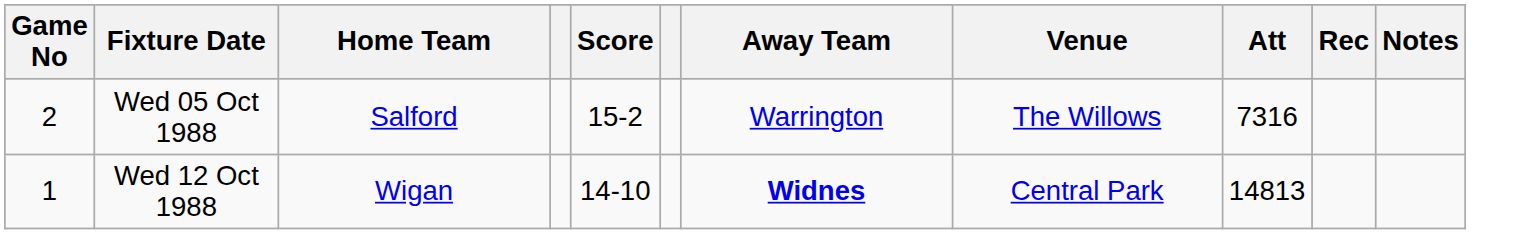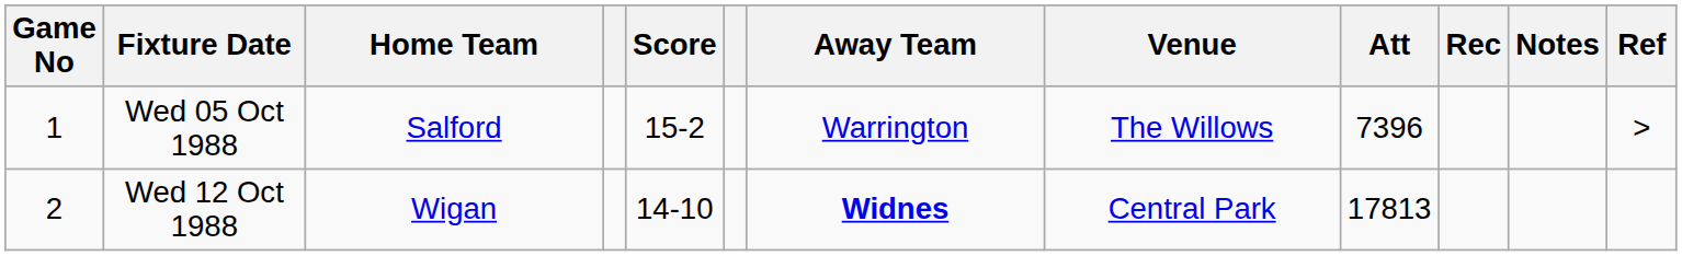+ column: Ref | >
Wed 05 Oct 1988 | Game No: 2 -> 1
Wed 05 Oct 1988 | Att: 7316 -> 7396
Wed 12 Oct 1988 | Game No: 1 -> 2
Wed 12 Oct 1988 | Att: 14813 -> 17813
